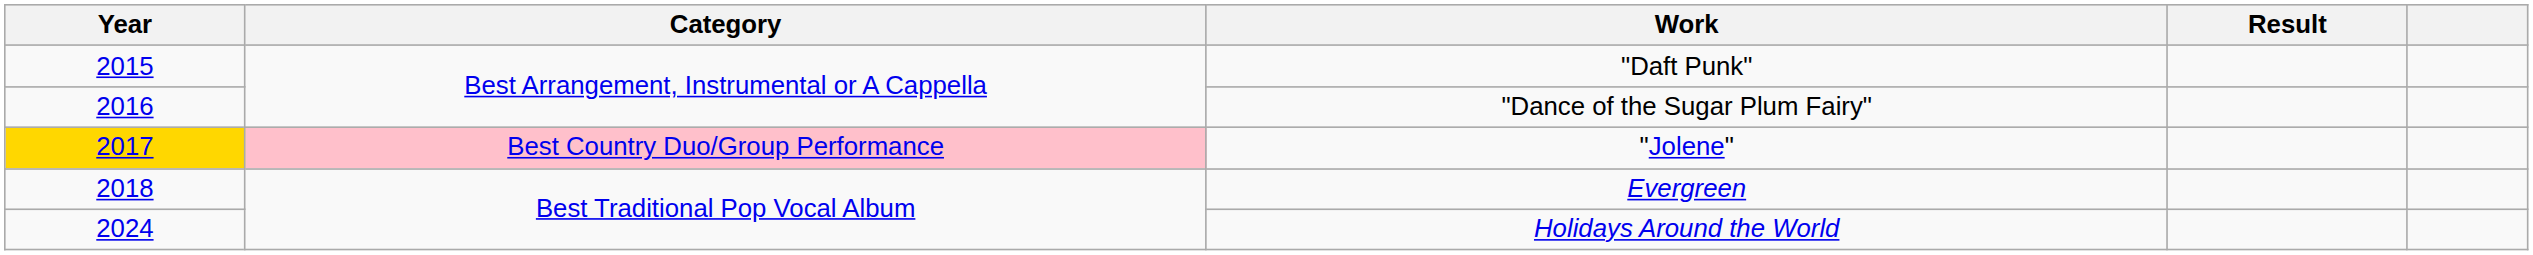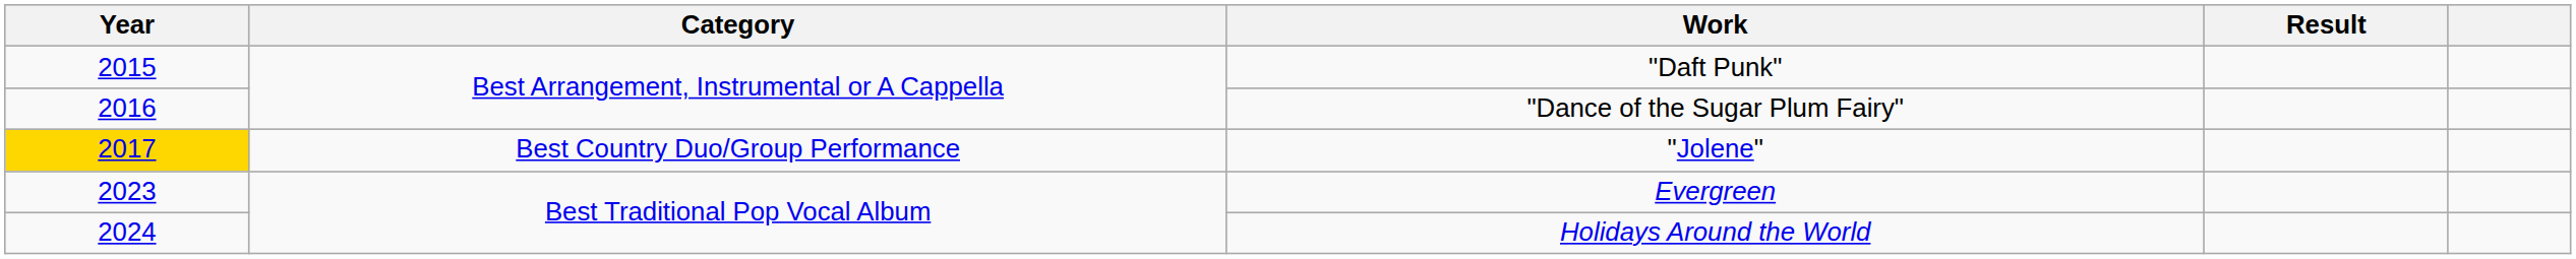"Jolene" | Category: pink background -> no background
Evergreen | Year: 2018 -> 2023
